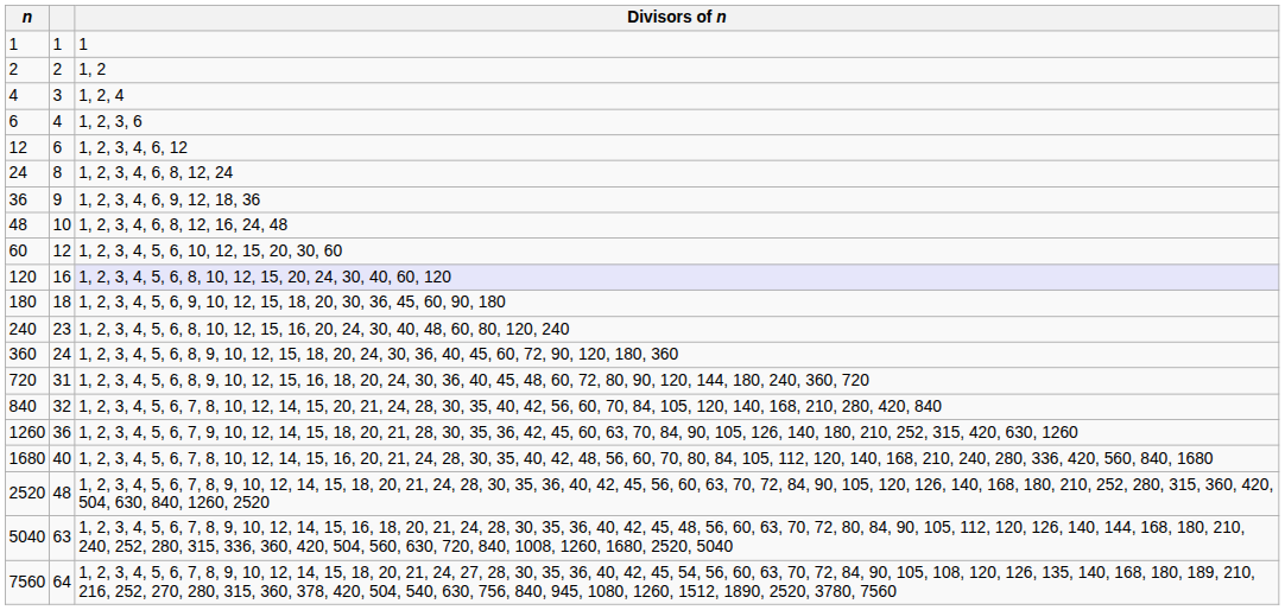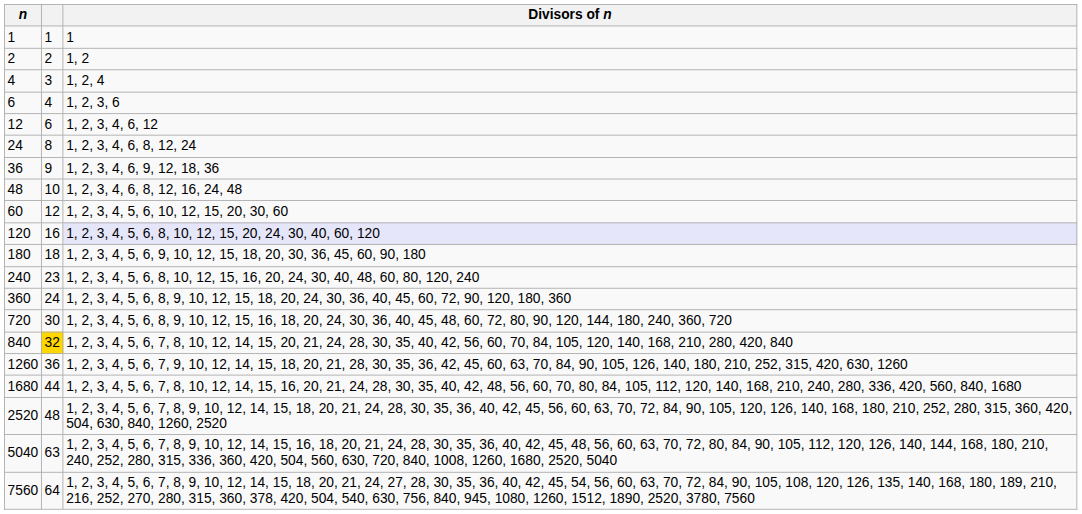720 | column 2: 31 -> 30
840 | column 2: no background -> gold background
1680 | column 2: 40 -> 44
